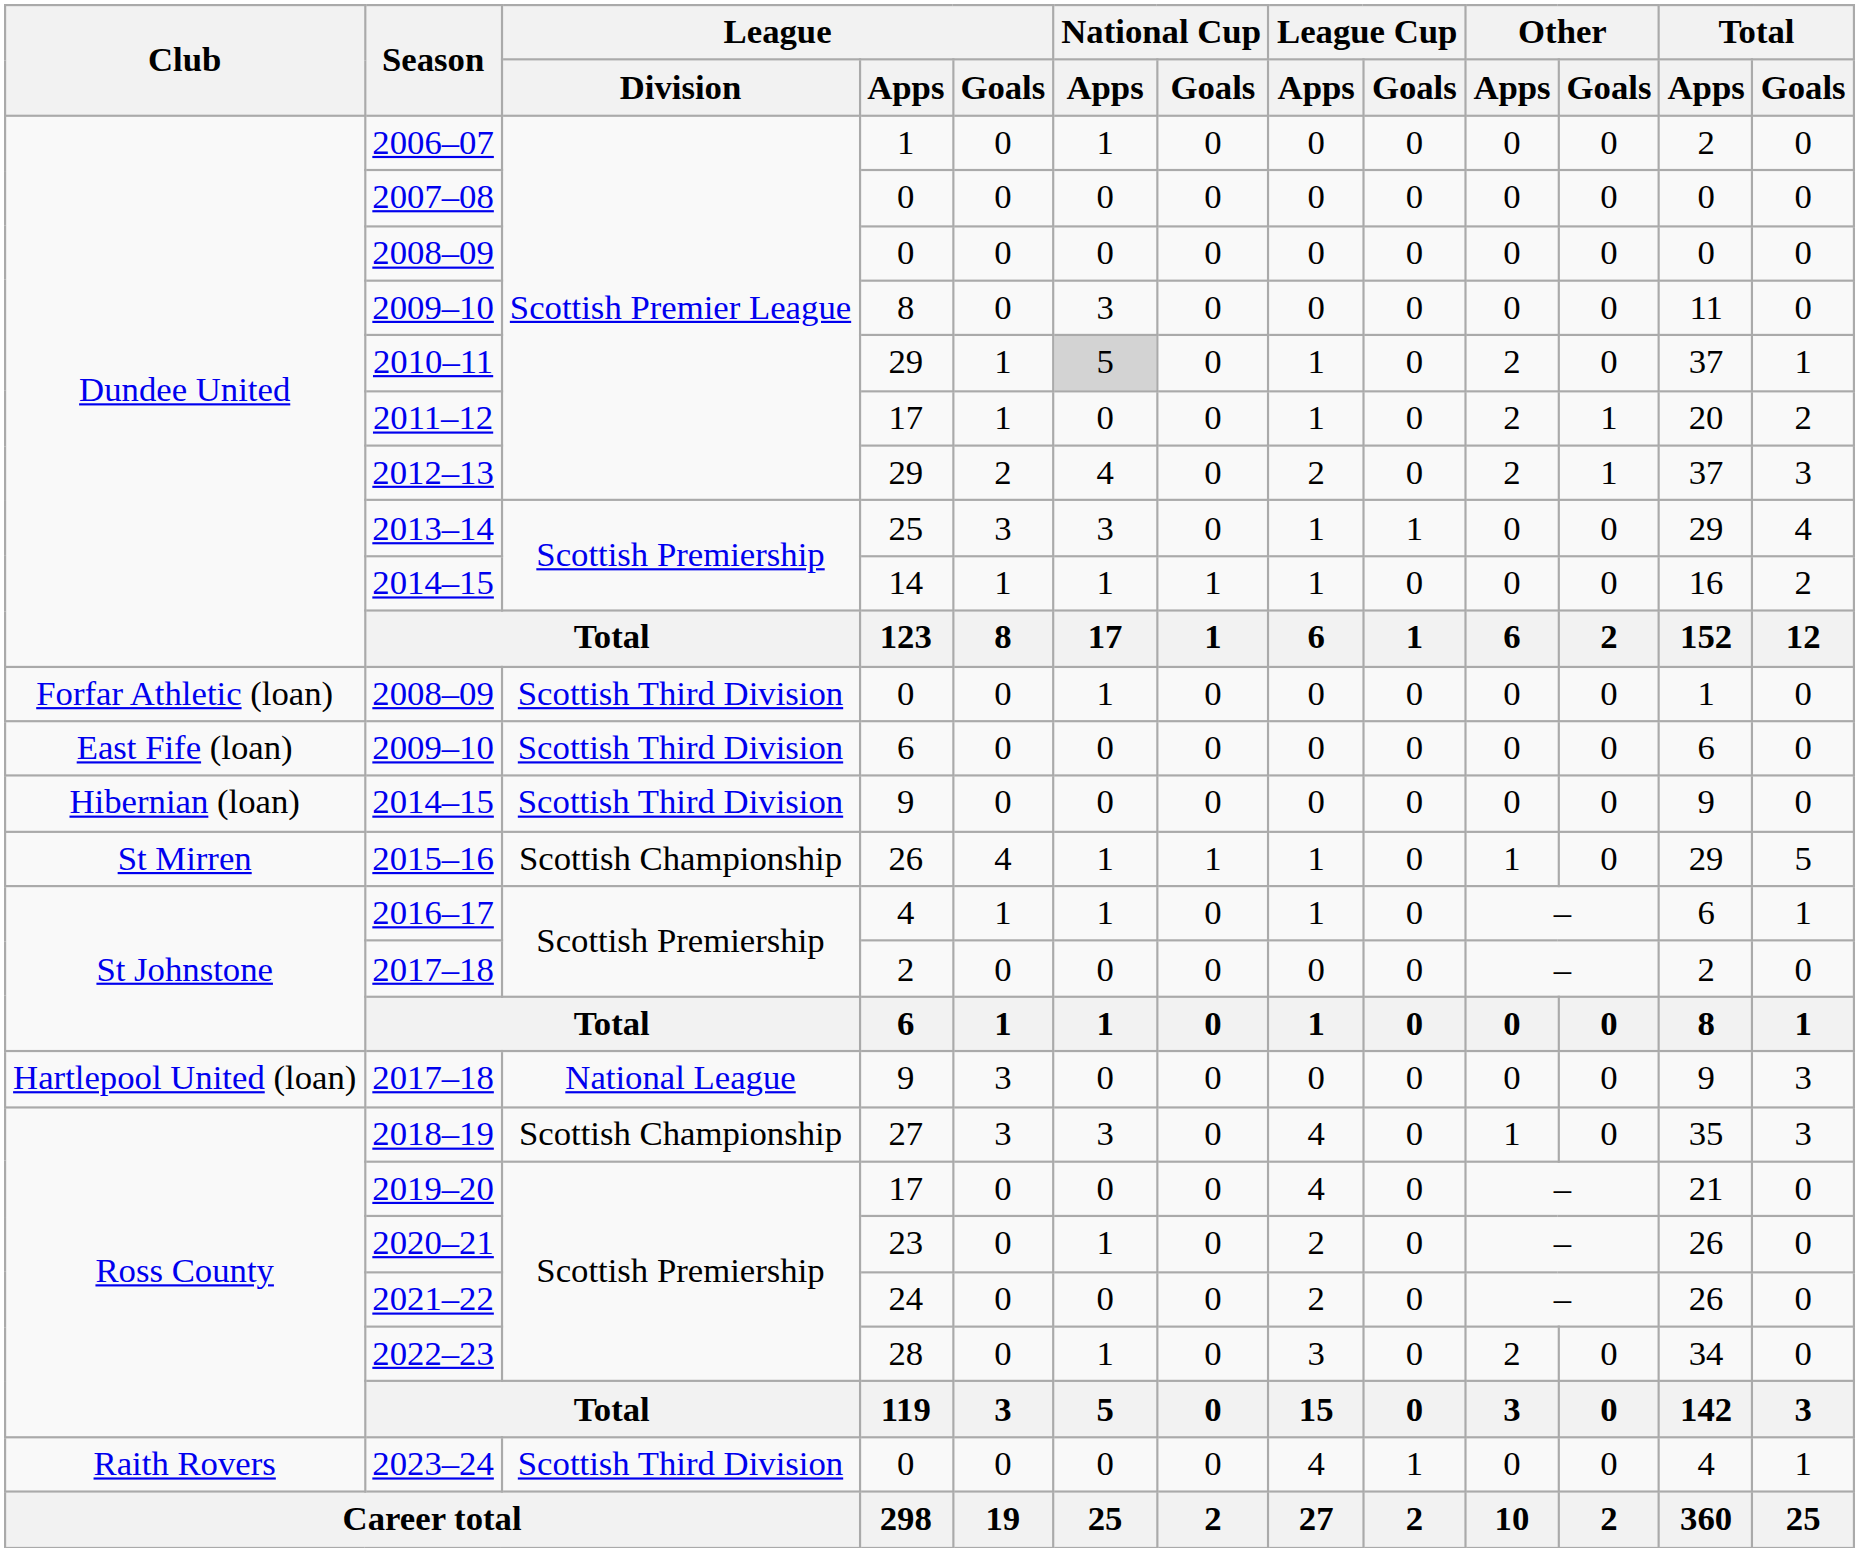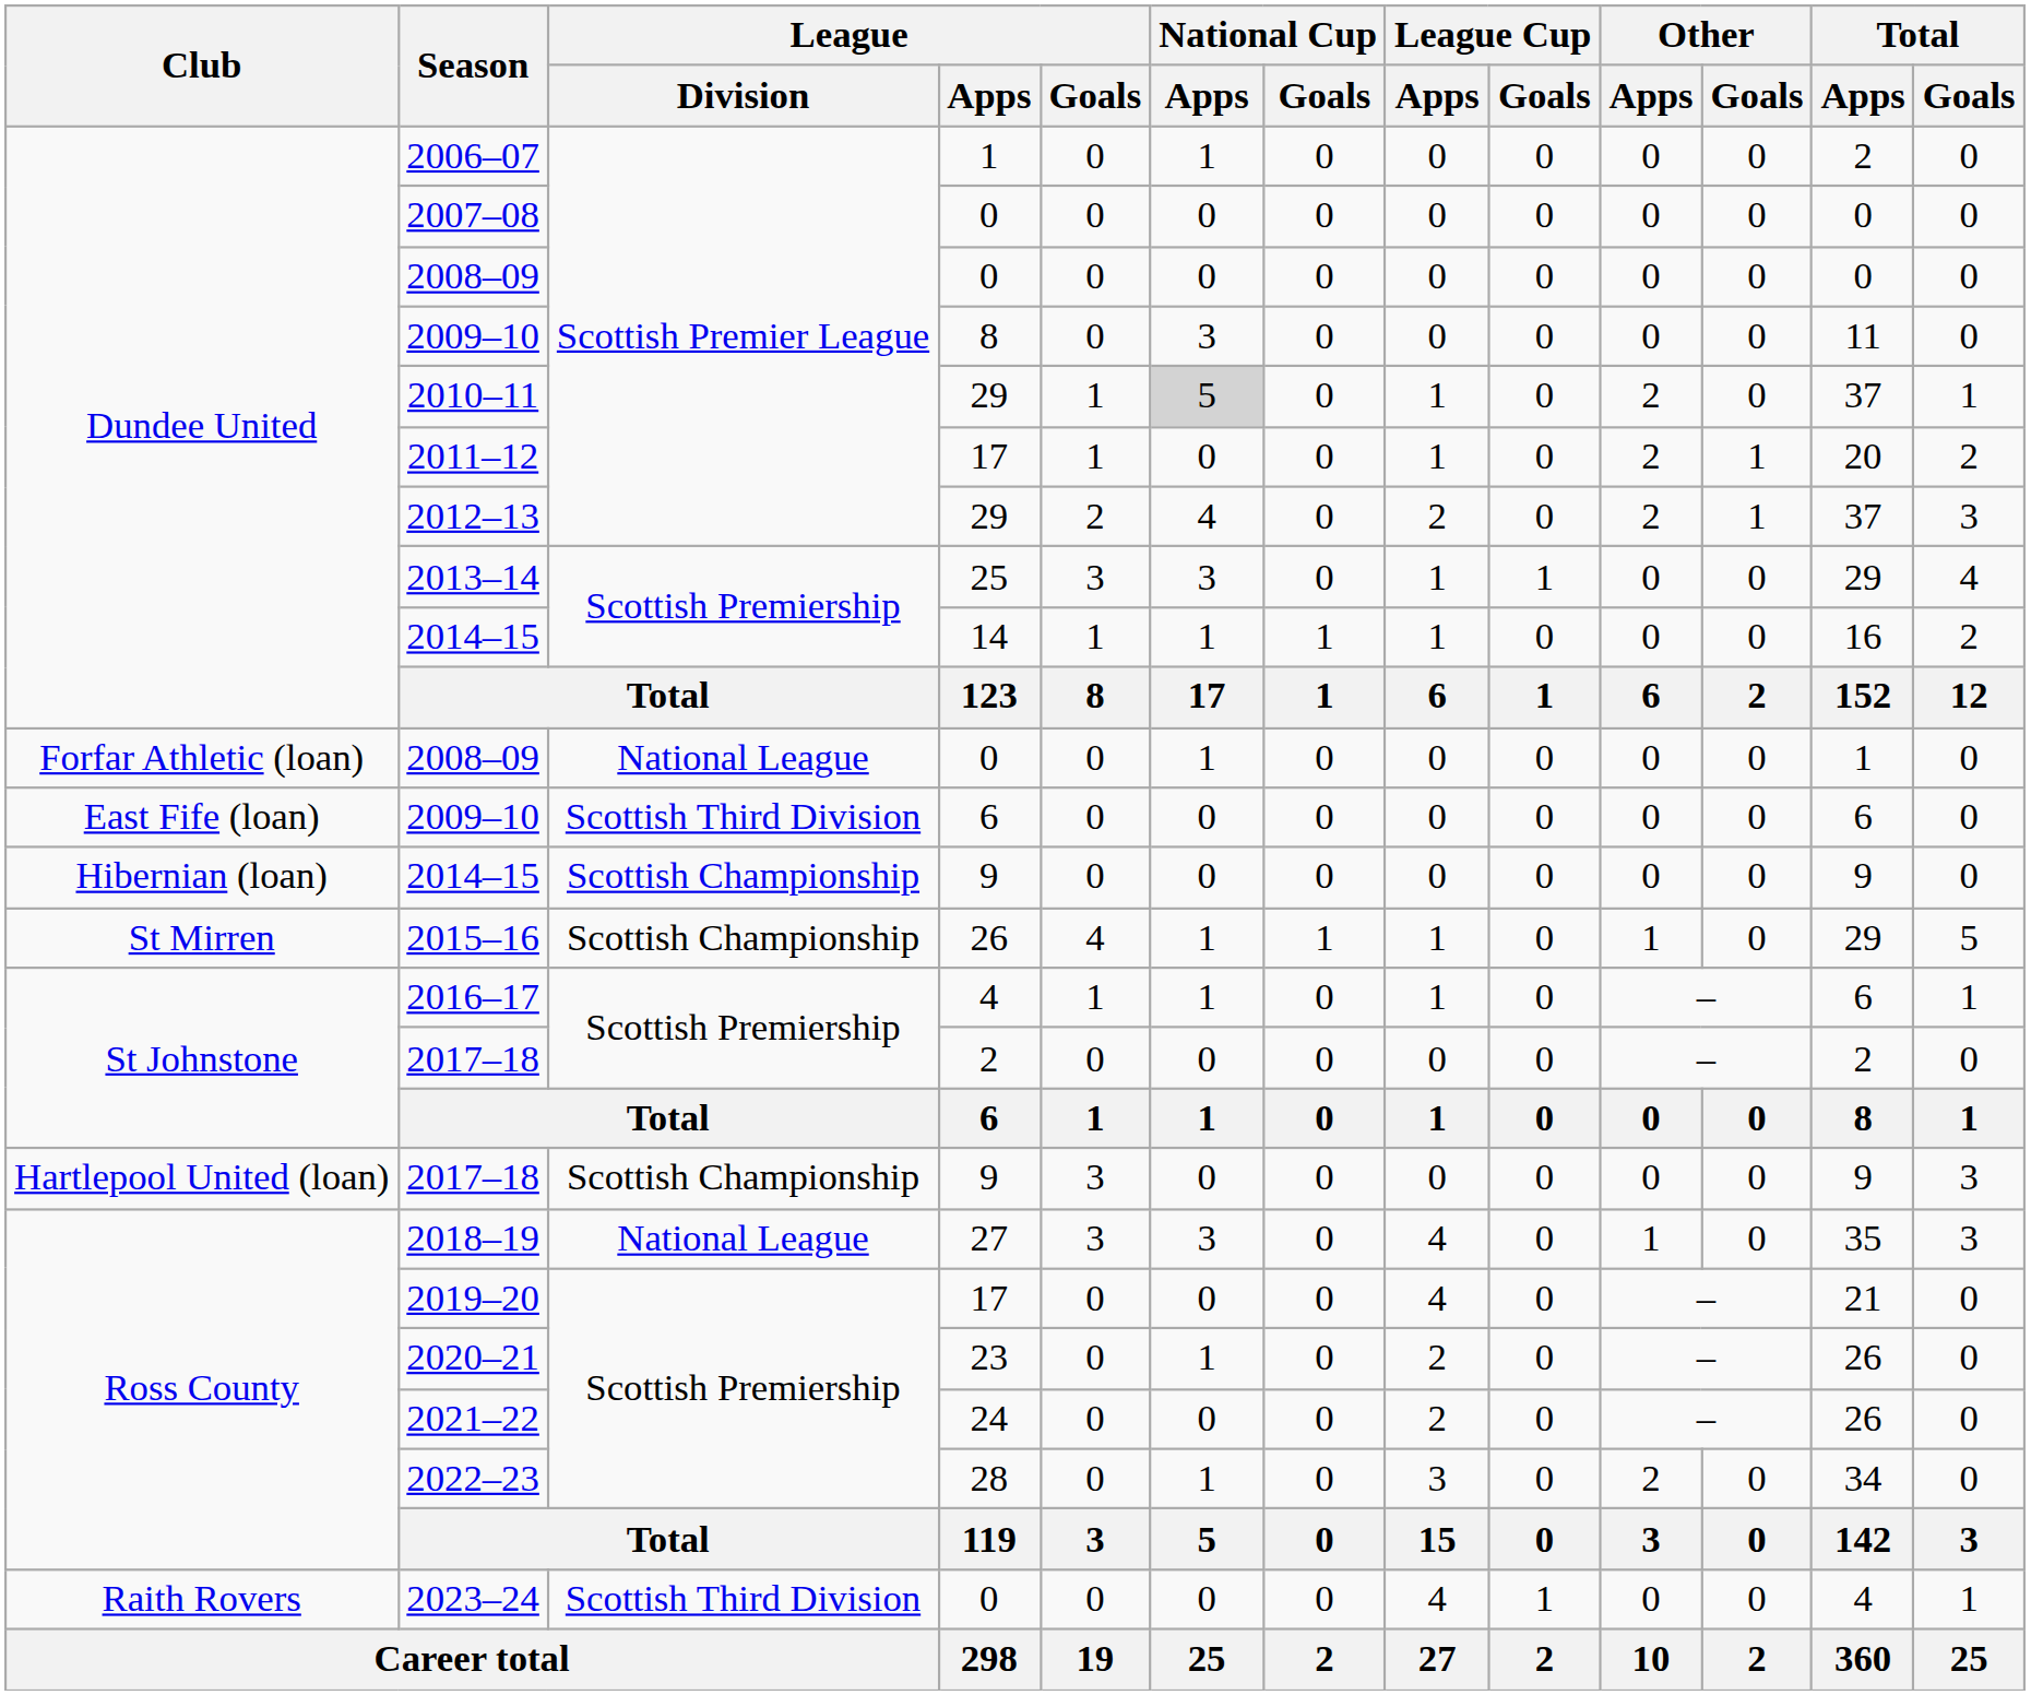Forfar Athletic (loan) / 2008–09 | League / Division: Scottish Third Division -> National League
Hibernian (loan) / 2014–15 | League / Division: Scottish Third Division -> Scottish Championship
Hartlepool United (loan) / 2017–18 | League / Division: National League -> Scottish Championship
2018–19 | League / Division: Scottish Championship -> National League
